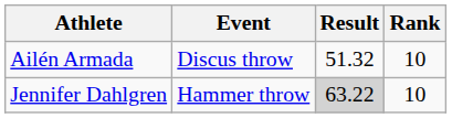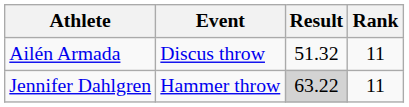Ailén Armada | Rank: 10 -> 11
Jennifer Dahlgren | Rank: 10 -> 11
